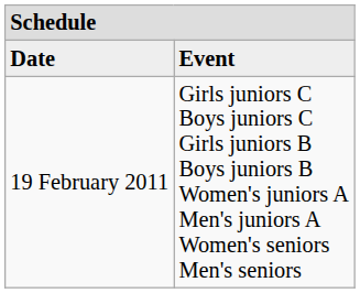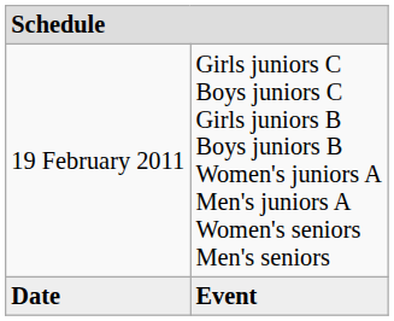rows swapped: Date <-> 19 February 2011
